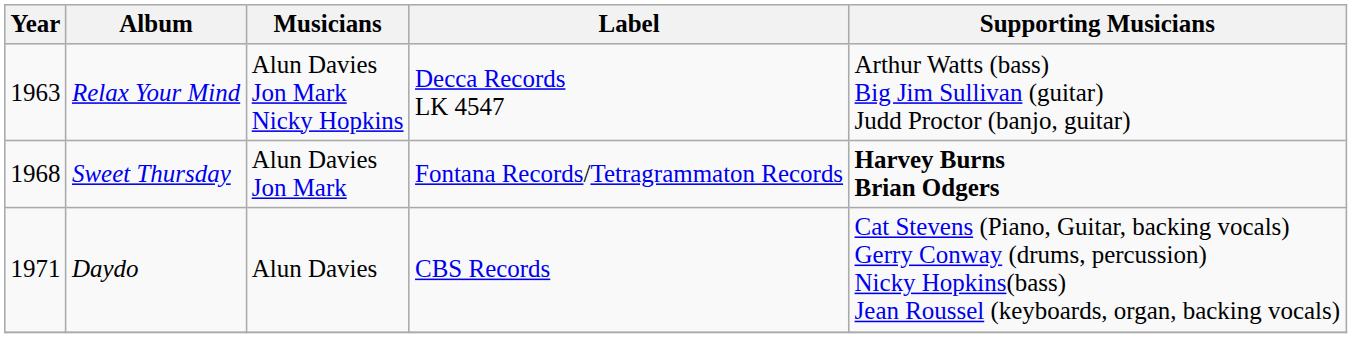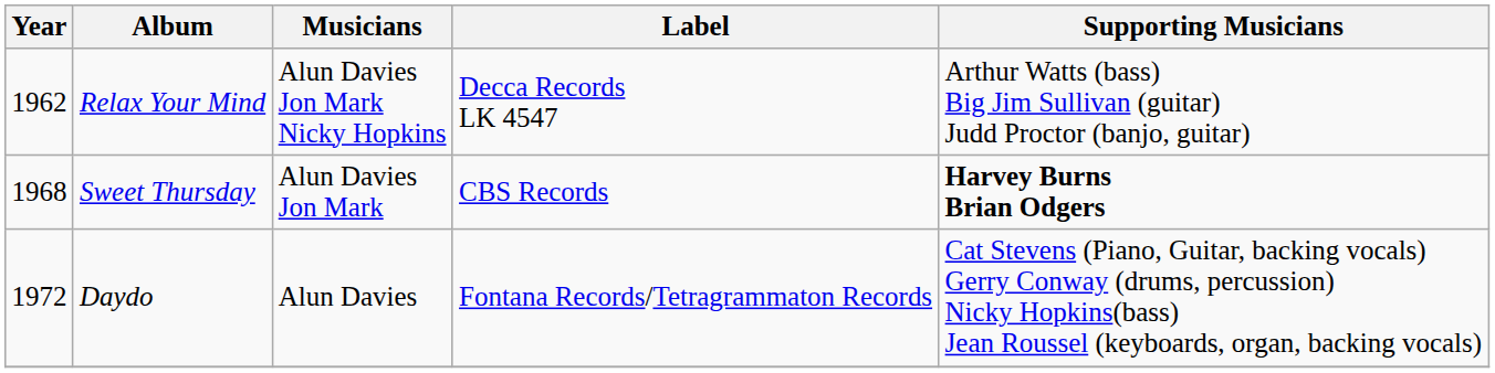Relax Your Mind | Year: 1963 -> 1962
Sweet Thursday | Label: Fontana Records/Tetragrammaton Records -> CBS Records
Daydo | Year: 1971 -> 1972
Daydo | Label: CBS Records -> Fontana Records/Tetragrammaton Records
